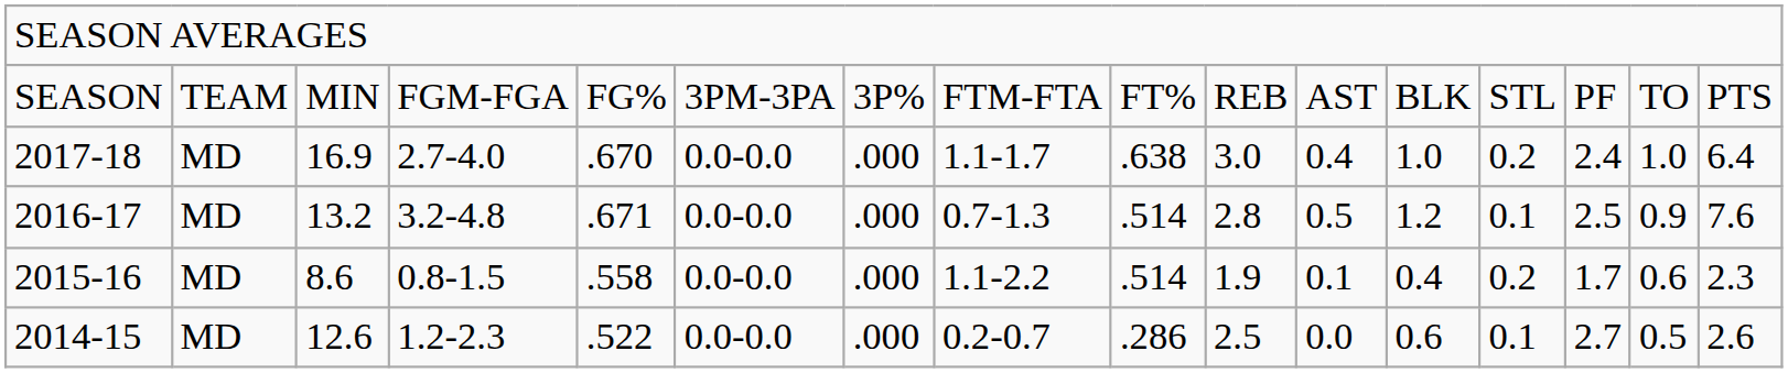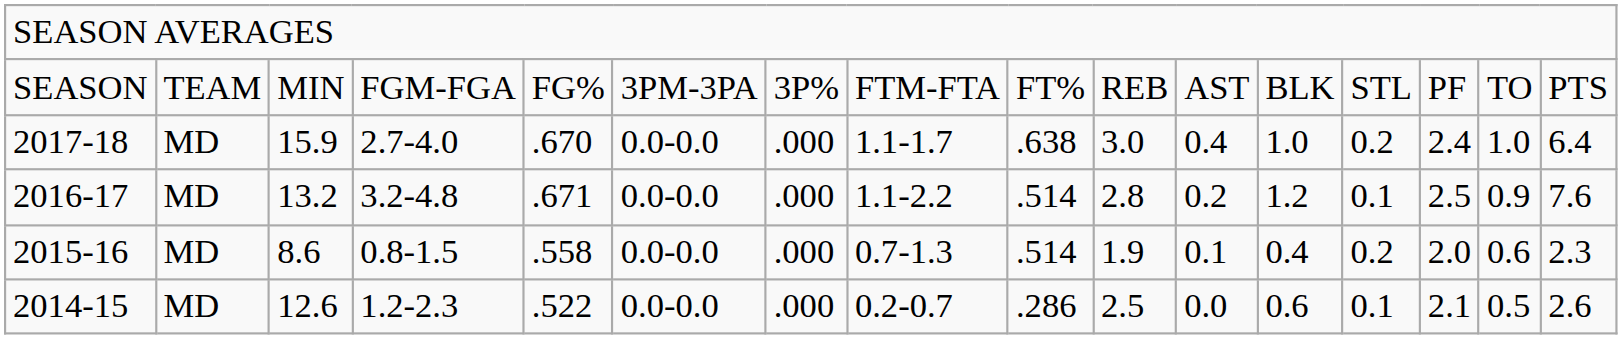2017-18 | column 3: 16.9 -> 15.9
2016-17 | column 8: 0.7-1.3 -> 1.1-2.2
2016-17 | column 11: 0.5 -> 0.2
2015-16 | column 8: 1.1-2.2 -> 0.7-1.3
2015-16 | column 14: 1.7 -> 2.0
2014-15 | column 14: 2.7 -> 2.1
